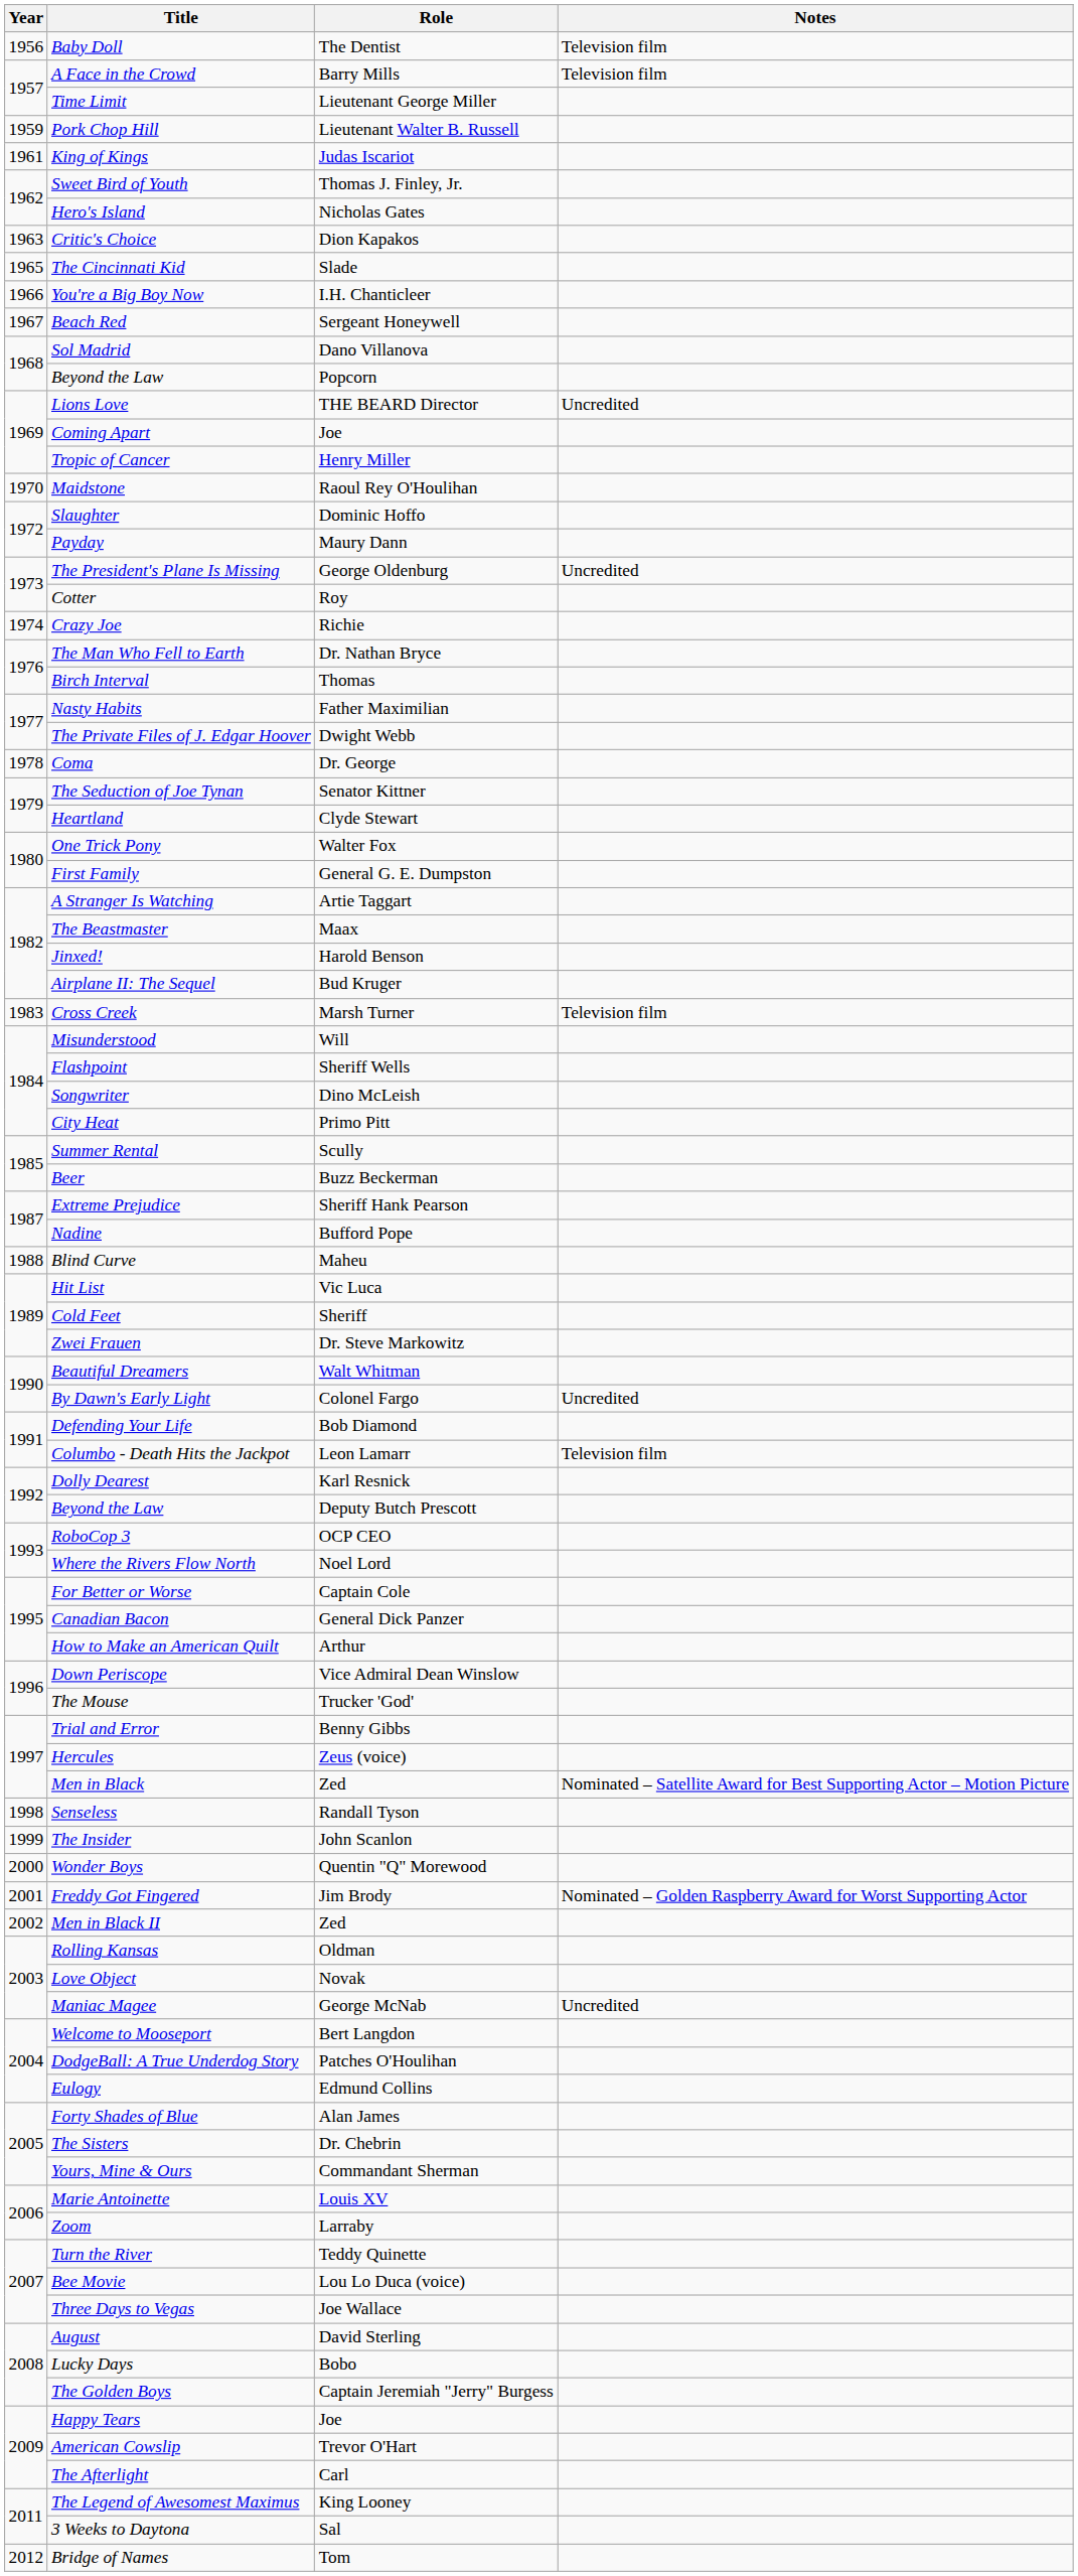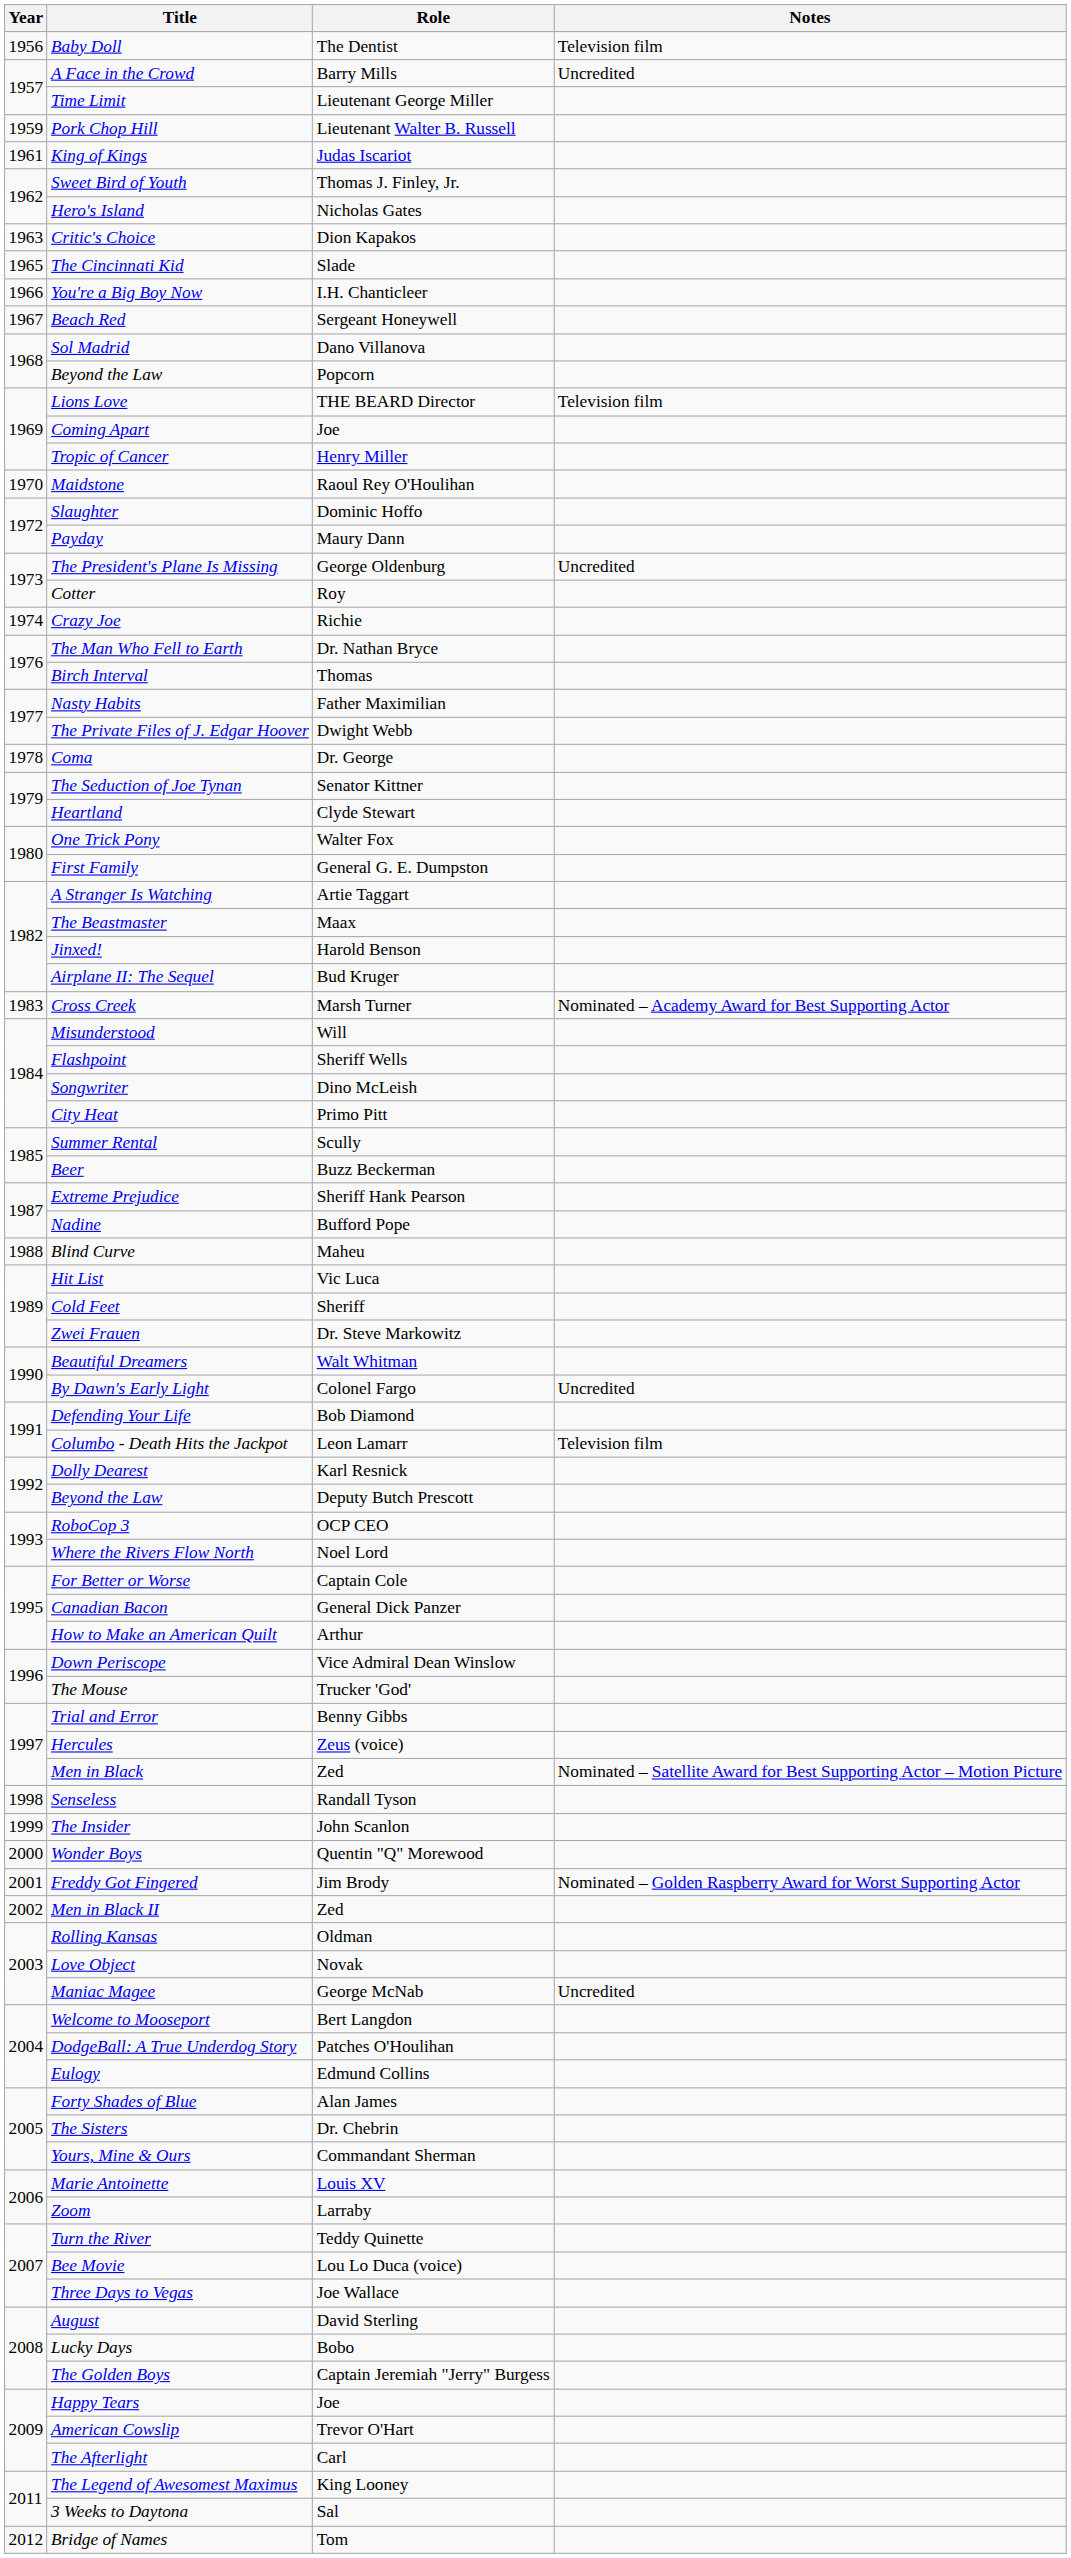A Face in the Crowd | Notes: Television film -> Uncredited
Lions Love | Notes: Uncredited -> Television film
Cross Creek | Notes: Television film -> Nominated – Academy Award for Best Supporting Actor
